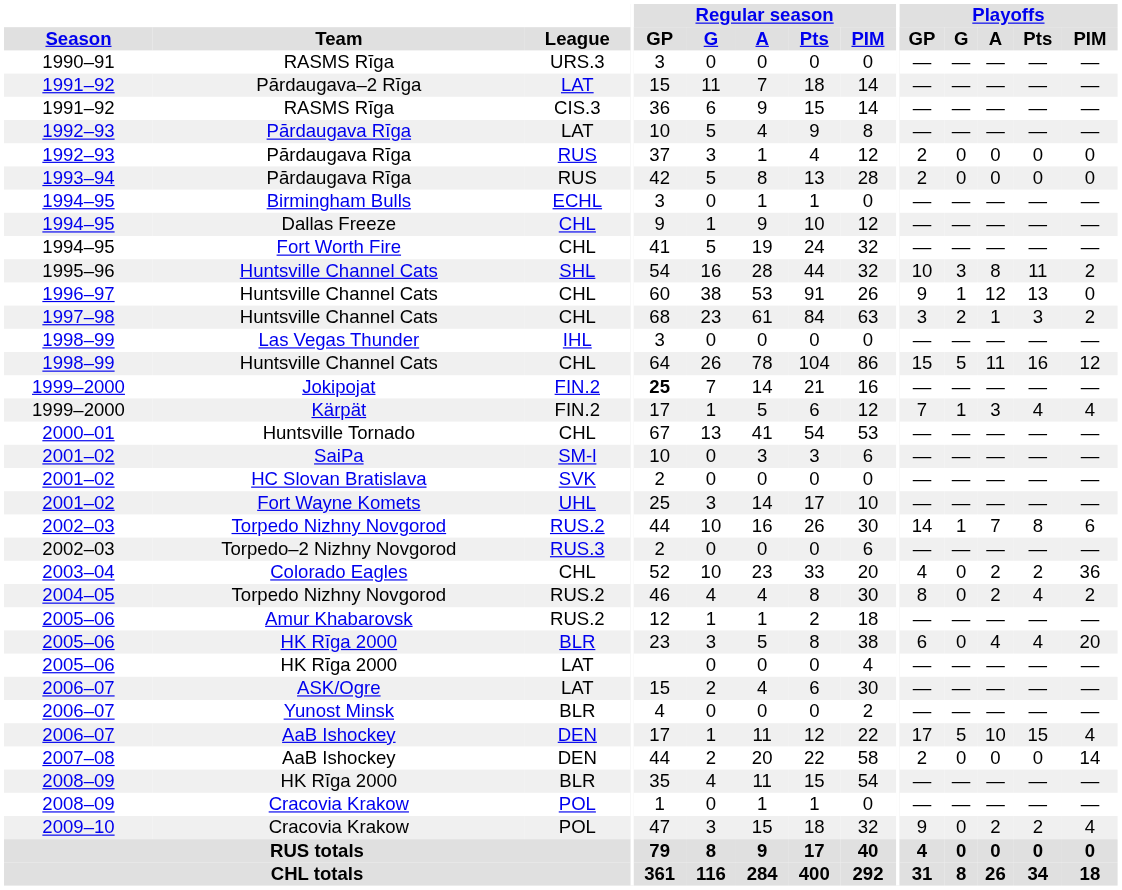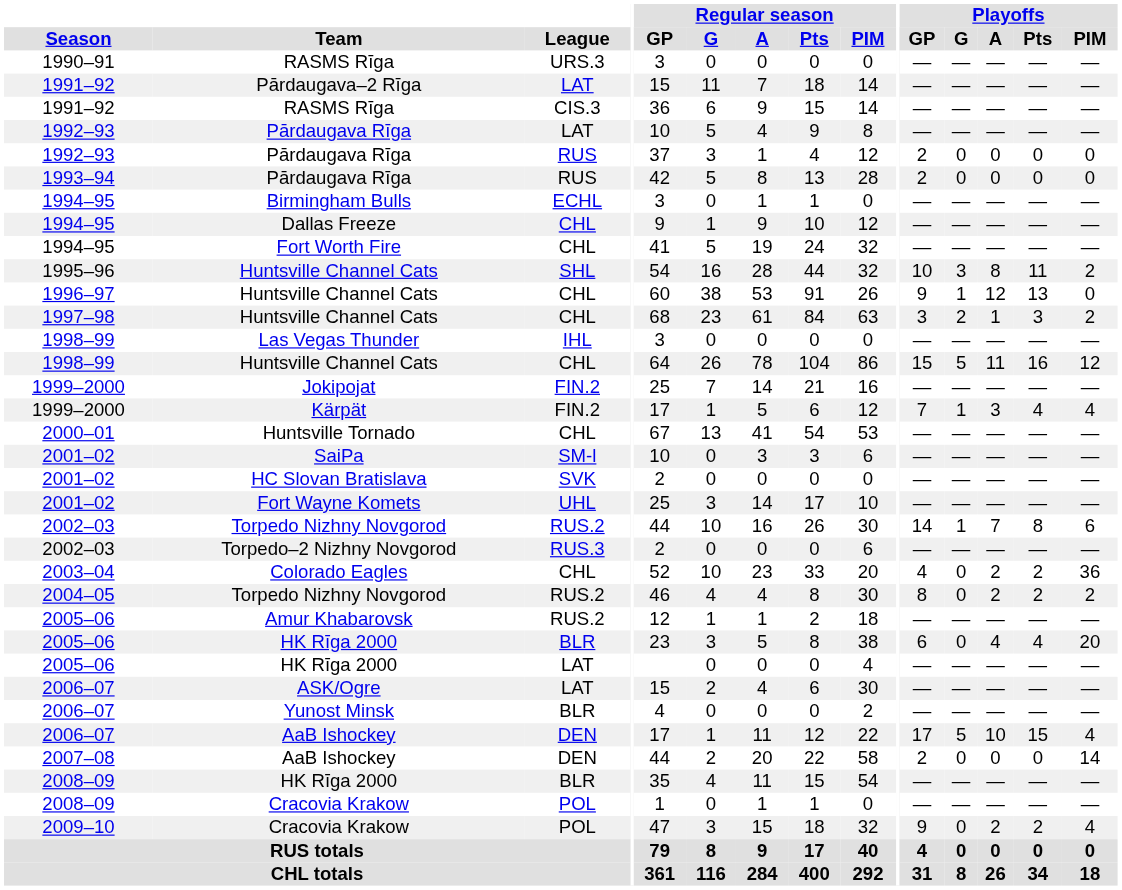Jokipojat | Regular season / GP: bold -> normal
2004–05 / Torpedo Nizhny Novgorod | Playoffs / Pts: 4 -> 2
